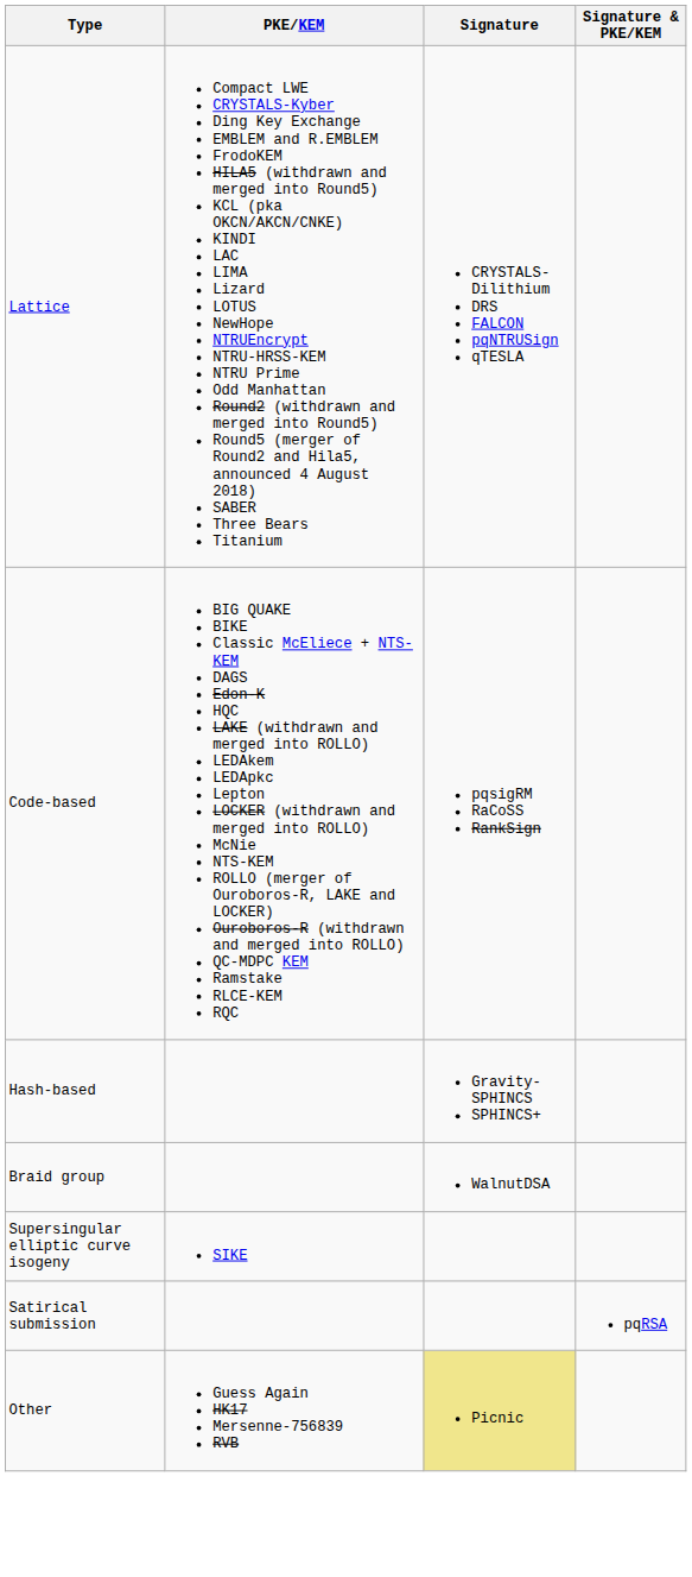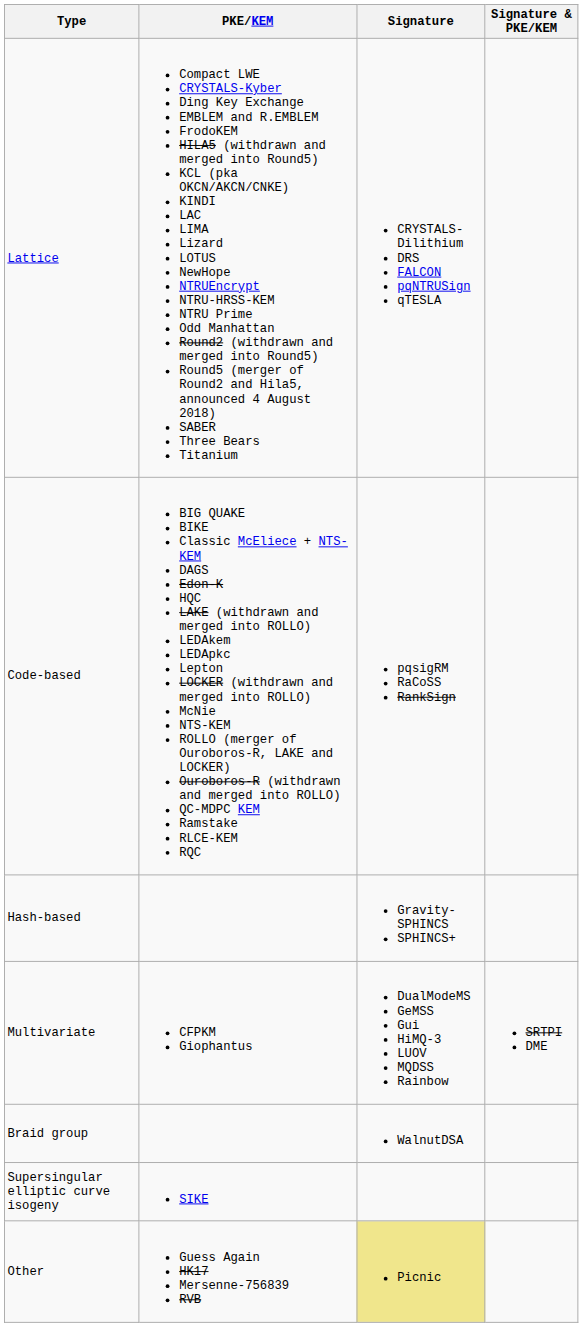+ row: Multivariate | CFPKM Giophantus | DualModeMS GeMSS Gui HiMQ-3 LUOV MQDSS Rainbow | SRTPI DME
- row: Satirical submission | pqRSA
